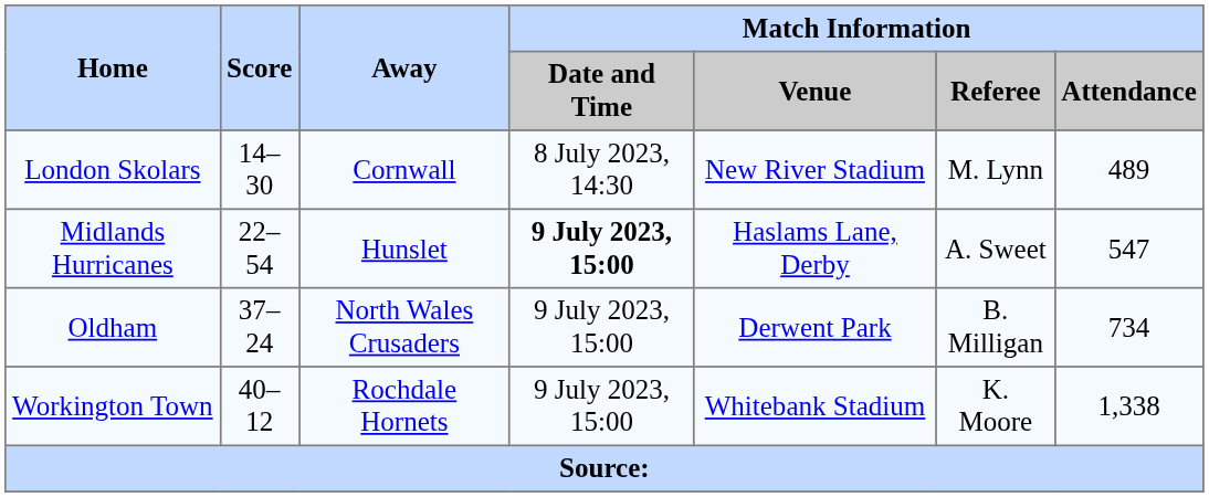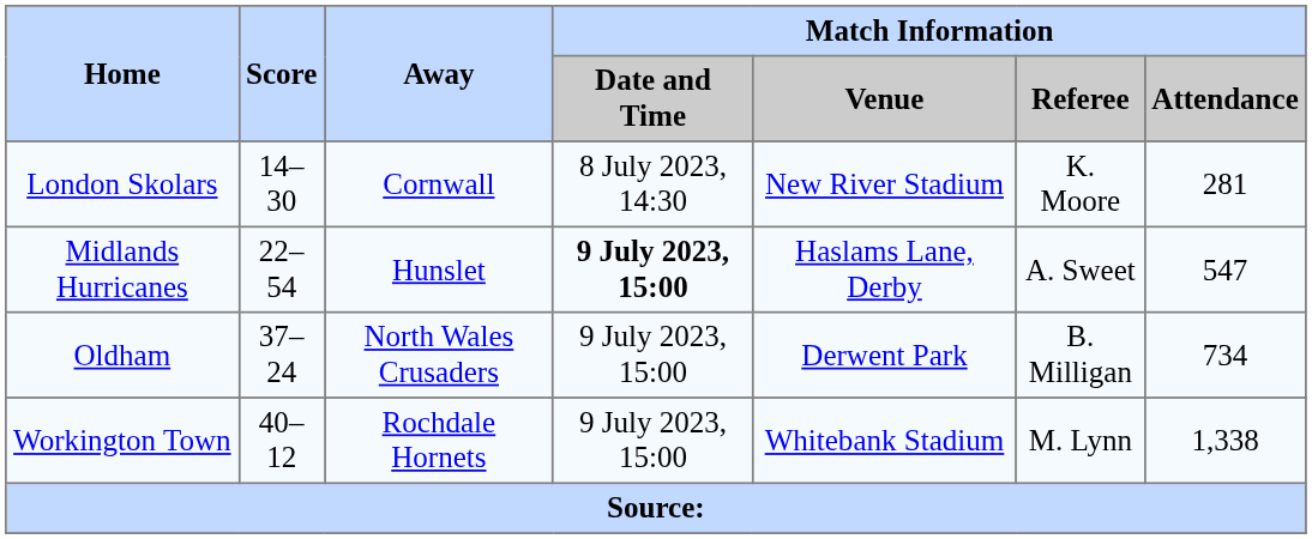London Skolars | Match Information / Referee: M. Lynn -> K. Moore
London Skolars | Match Information / Attendance: 489 -> 281
Workington Town | Match Information / Referee: K. Moore -> M. Lynn
